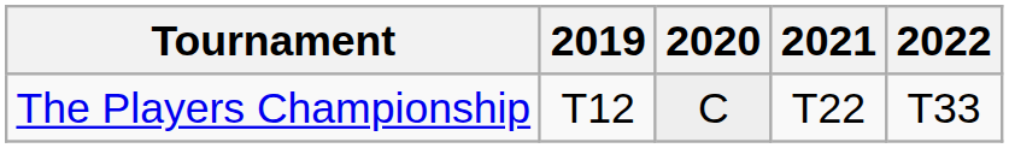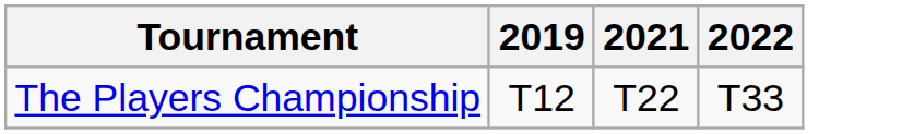- column: 2020 | C
